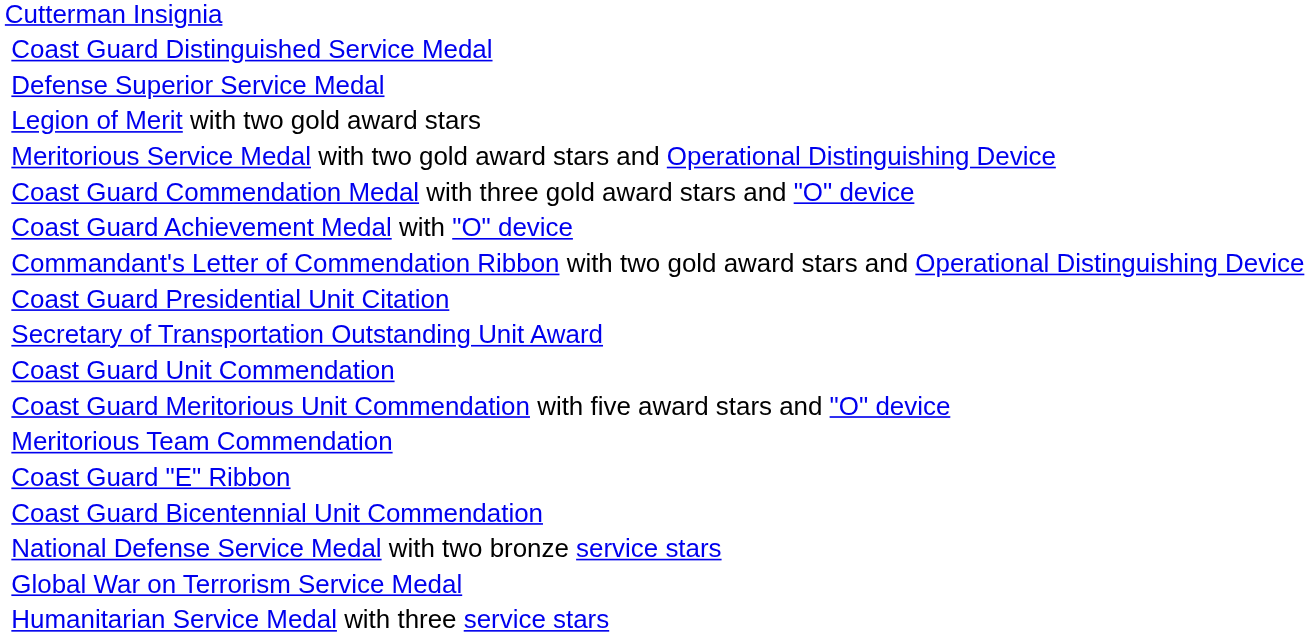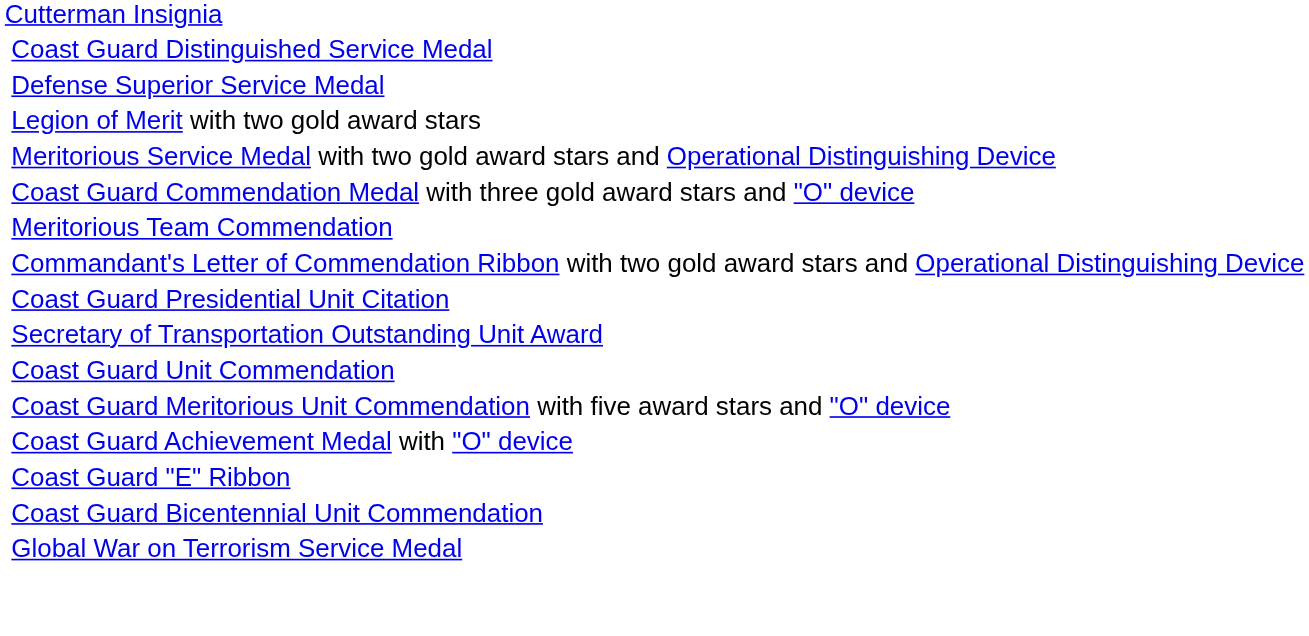rows swapped: Coast Guard Achievement Medal with "O" device <-> Meritorious Team Commendation
- row: National Defense Service Medal with two bronze service stars
- row: Humanitarian Service Medal with three service stars
